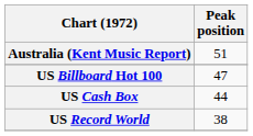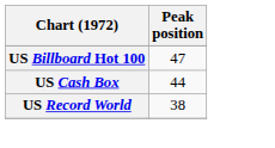- row: Australia (Kent Music Report) | 51
